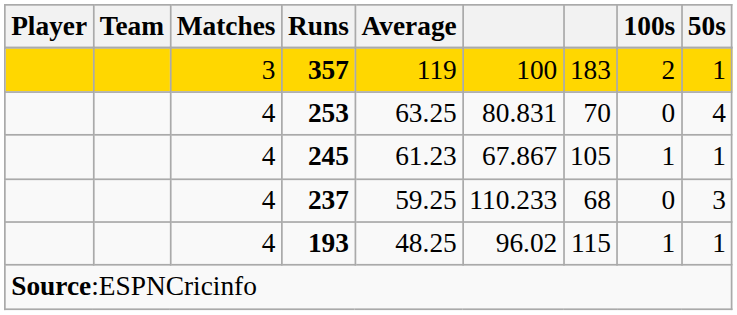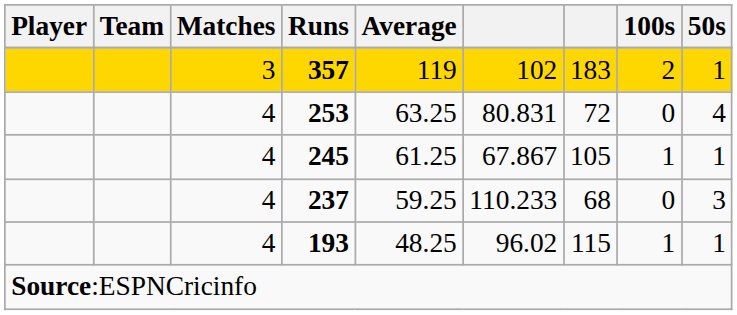357 | column 6: 100 -> 102
253 | column 7: 70 -> 72
245 | Average: 61.23 -> 61.25
